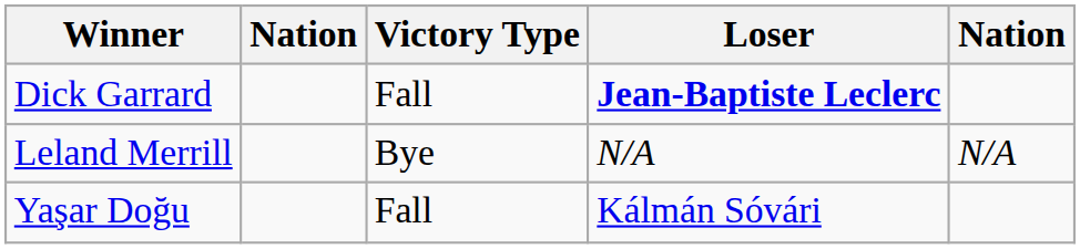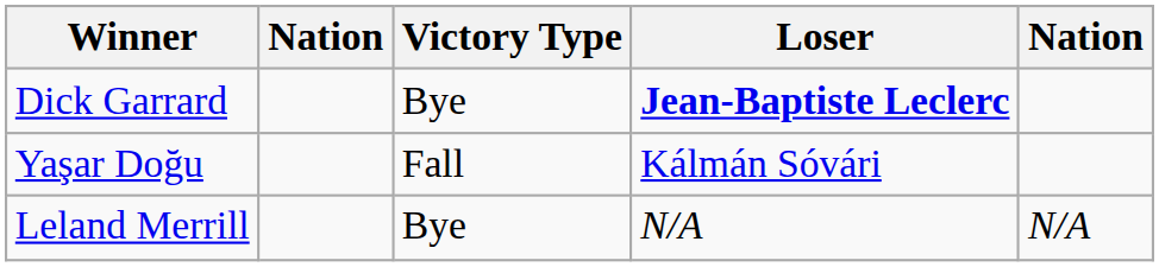Dick Garrard | Victory Type: Fall -> Bye
rows swapped: Yaşar Doğu <-> Leland Merrill
